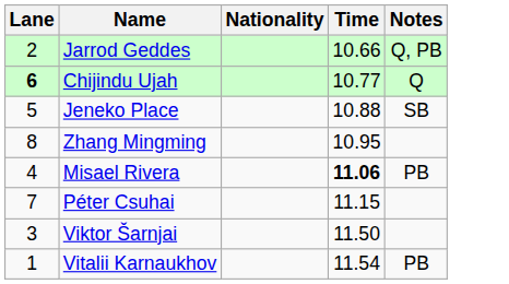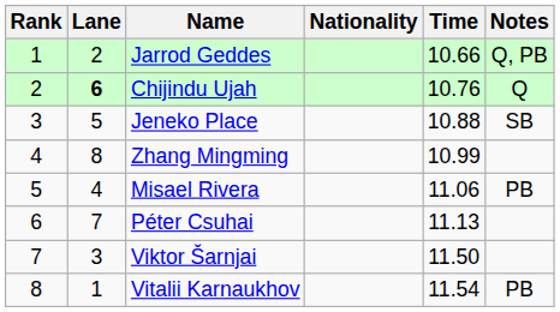+ column: Rank | 1 | 2 | 3 | 4 | 5 | 6 | 7 | 8
Chijindu Ujah | Time: 10.77 -> 10.76
Zhang Mingming | Time: 10.95 -> 10.99
Misael Rivera | Time: bold -> normal
Péter Csuhai | Time: 11.15 -> 11.13
